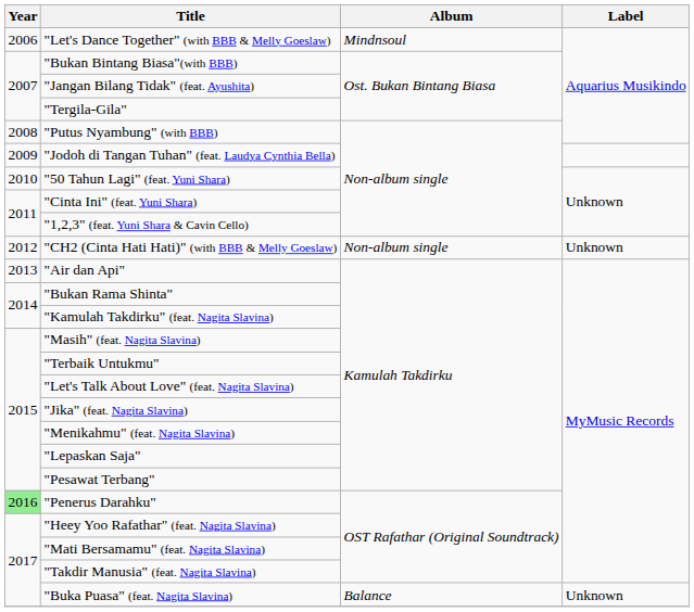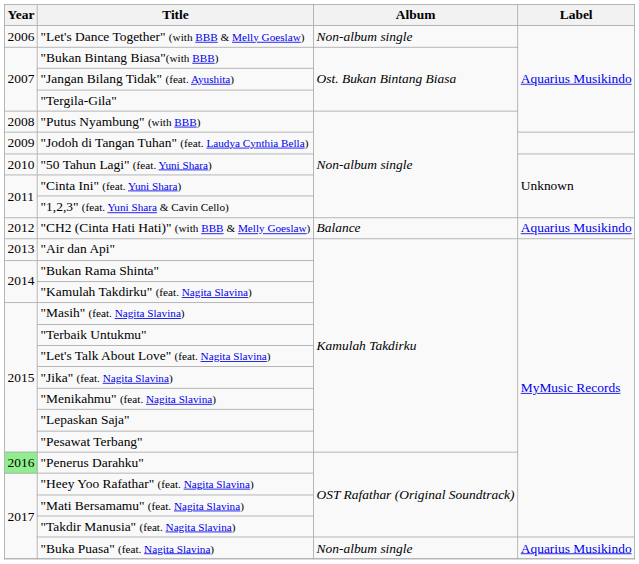"Let's Dance Together" (with BBB & Melly Goeslaw) | Album: Mindnsoul -> Non-album single
"CH2 (Cinta Hati Hati)" (with BBB & Melly Goeslaw) | Album: Non-album single -> Balance
"CH2 (Cinta Hati Hati)" (with BBB & Melly Goeslaw) | Label: Unknown -> Aquarius Musikindo
"Buka Puasa" (feat. Nagita Slavina) | Album: Balance -> Non-album single
"Buka Puasa" (feat. Nagita Slavina) | Label: Unknown -> Aquarius Musikindo
